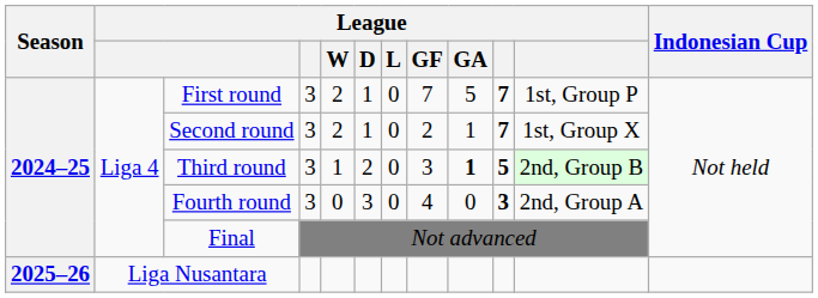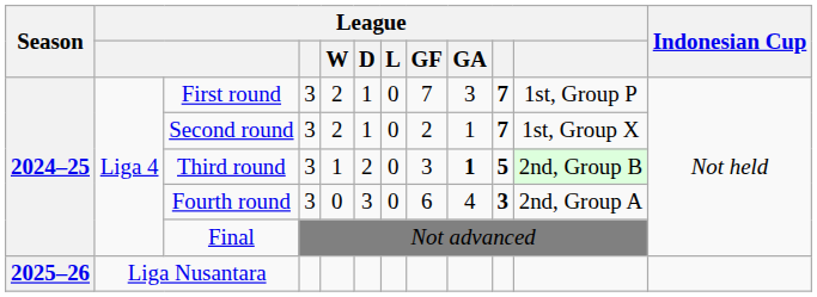First round | League / GA: 5 -> 3
Fourth round | League / GF: 4 -> 6
Fourth round | League / GA: 0 -> 4
